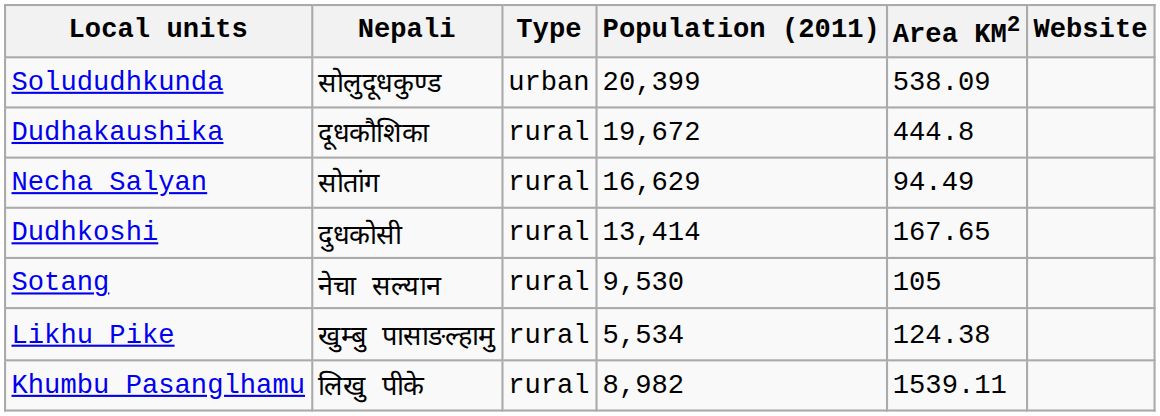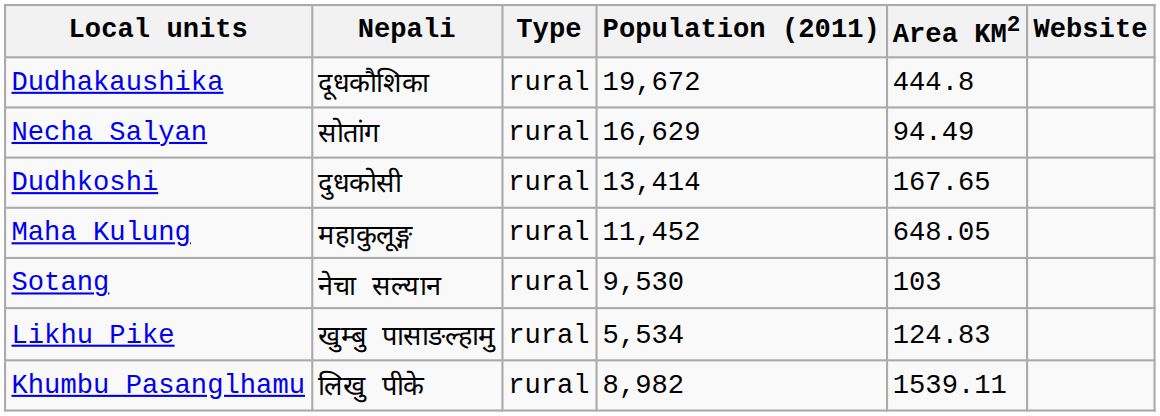- row: Solududhkunda | सोलुदूधकुण्ड | urban | 20,399 | 538.09
+ row: Maha Kulung | महाकुलूङ्ग | rural | 11,452 | 648.05
Sotang | Area KM2: 105 -> 103
Likhu Pike | Area KM2: 124.38 -> 124.83
